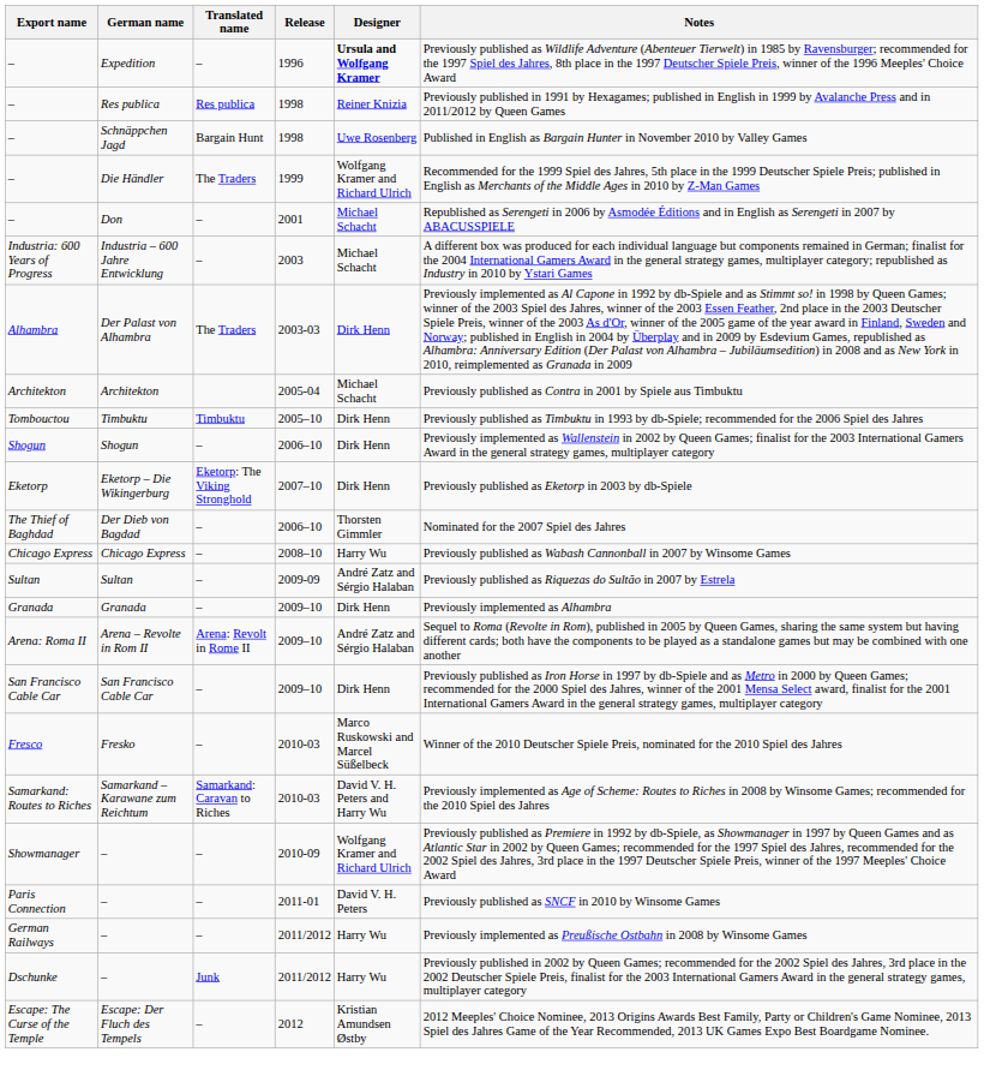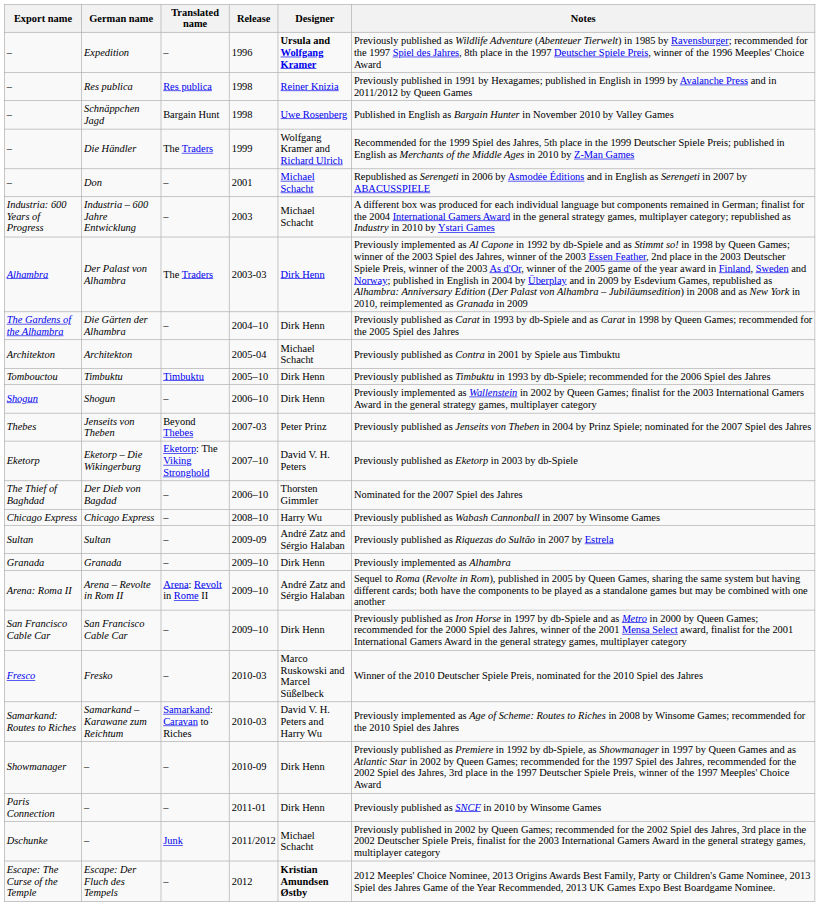+ row: The Gardens of the Alhambra | Die Gärten der Alhambra | – | 2004–10 | Dirk Henn | Previously published as Carat in 1993 by db-Spiele and as Carat in 1998 by Queen Games; recommended for the 2005 Spiel des Jahres
+ row: Thebes | Jenseits von Theben | Beyond Thebes | 2007-03 | Peter Prinz | Previously published as Jenseits von Theben in 2004 by Prinz Spiele; nominated for the 2007 Spiel des Jahres
Eketorp – Die Wikingerburg | Designer: Dirk Henn -> David V. H. Peters
Showmanager / – | Designer: Wolfgang Kramer and Richard Ulrich -> Dirk Henn
Paris Connection / – | Designer: David V. H. Peters -> Dirk Henn
- row: German Railways | – | – | 2011/2012 | Harry Wu | Previously implemented as Preußische Ostbahn in 2008 by Winsome Games
Dschunke / – | Designer: Harry Wu -> Michael Schacht
Escape: Der Fluch des Tempels | Designer: normal -> bold
